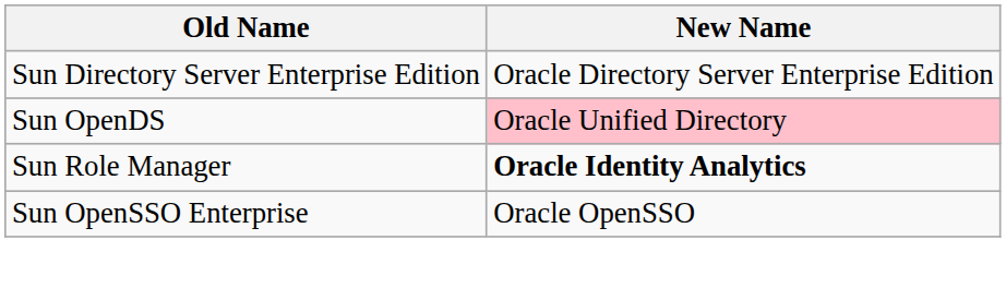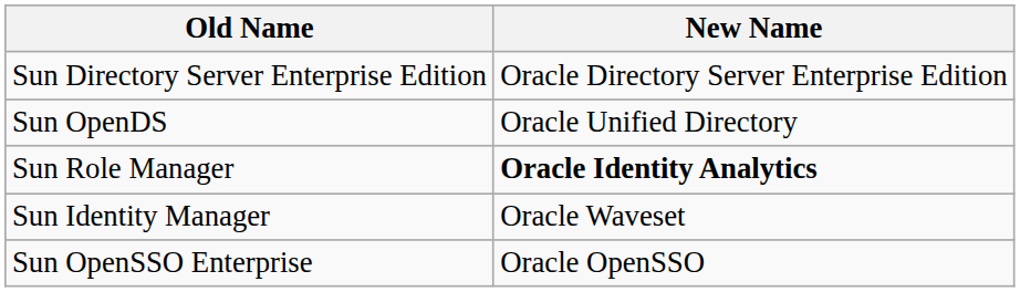Sun OpenDS | New Name: pink background -> no background
+ row: Sun Identity Manager | Oracle Waveset
